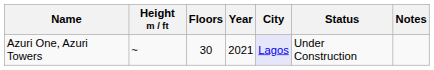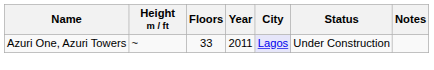Azuri One, Azuri Towers | Floors: 30 -> 33
Azuri One, Azuri Towers | Year: 2021 -> 2011
